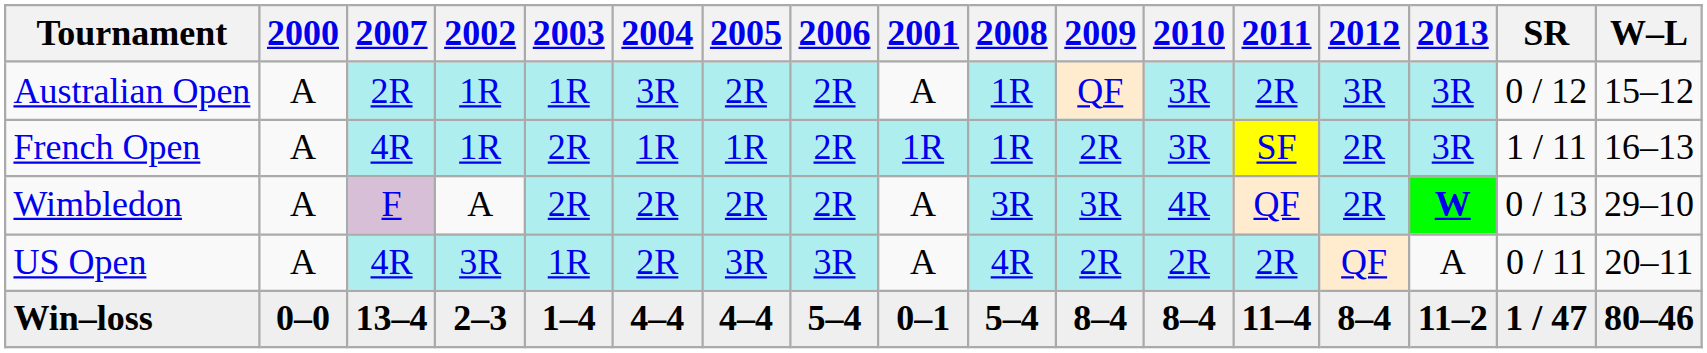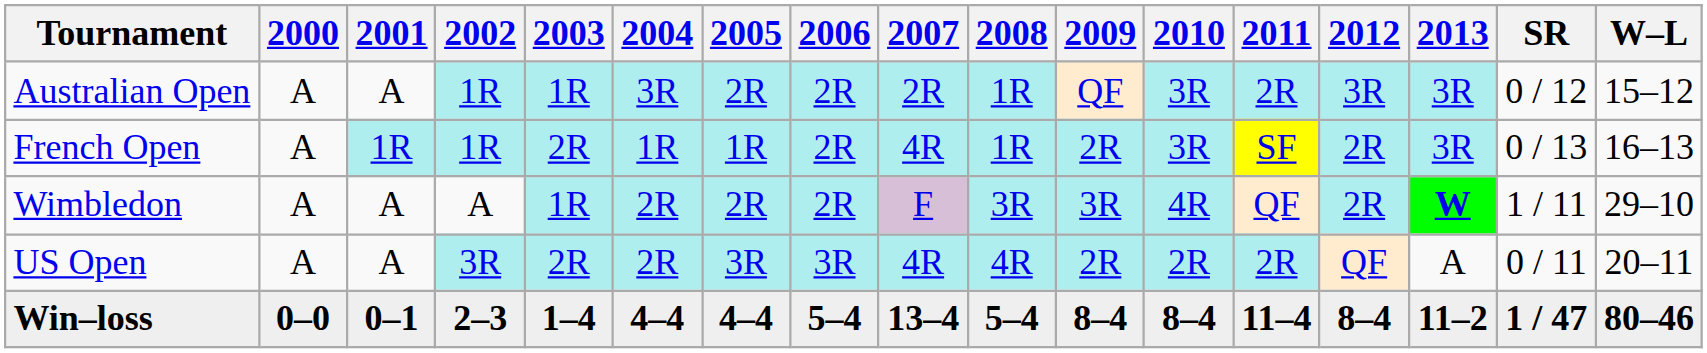columns swapped: 2001 <-> 2007
French Open | SR: 1 / 11 -> 0 / 13
Wimbledon | 2003: 2R -> 1R
Wimbledon | SR: 0 / 13 -> 1 / 11
US Open | 2003: 1R -> 2R
